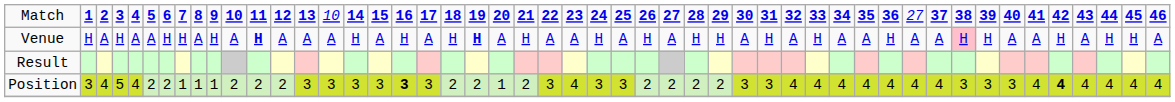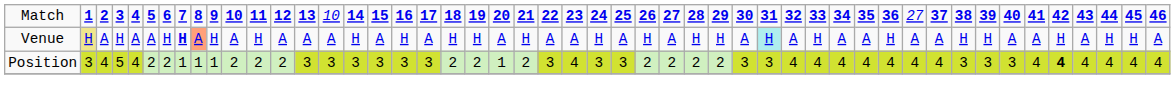Venue | column 2: no background -> khaki background
Venue | column 8: normal -> bold
Venue | column 9: no background -> lightsalmon background
Venue | column 12: bold -> normal
Venue | column 21: bold -> normal
Venue | column 33: no background -> paleturquoise background
Venue | column 41: pink background -> no background
- row: Result
Position | column 18: bold -> normal
